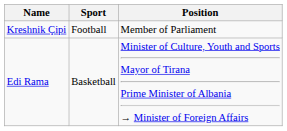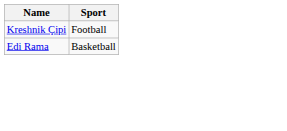- column: Position | Member of Parliament | Minister of Culture, Youth and Sports Mayor of Tirana Prime Minister of Albania → Minister of Foreign Affairs
